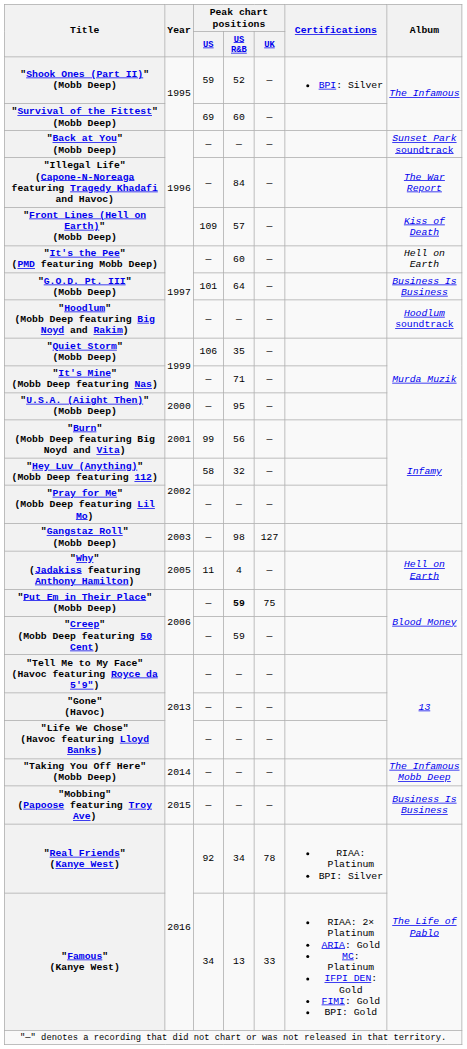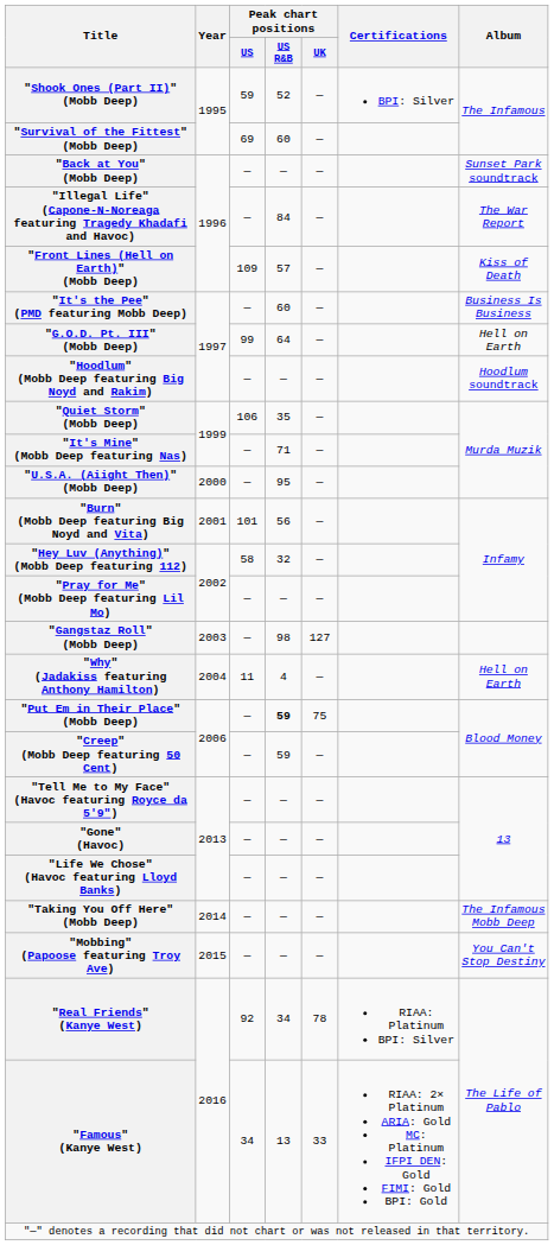"It's the Pee" (PMD featuring Mobb Deep) | Album: Hell on Earth -> Business Is Business
"G.O.D. Pt. III" (Mobb Deep) | Peak chart positions / US: 101 -> 99
"G.O.D. Pt. III" (Mobb Deep) | Album: Business Is Business -> Hell on Earth
"Burn" (Mobb Deep featuring Big Noyd and Vita) | Peak chart positions / US: 99 -> 101
"Why" (Jadakiss featuring Anthony Hamilton) | Year: 2005 -> 2004
"Mobbing" (Papoose featuring Troy Ave) | Album: Business Is Business -> You Can't Stop Destiny
